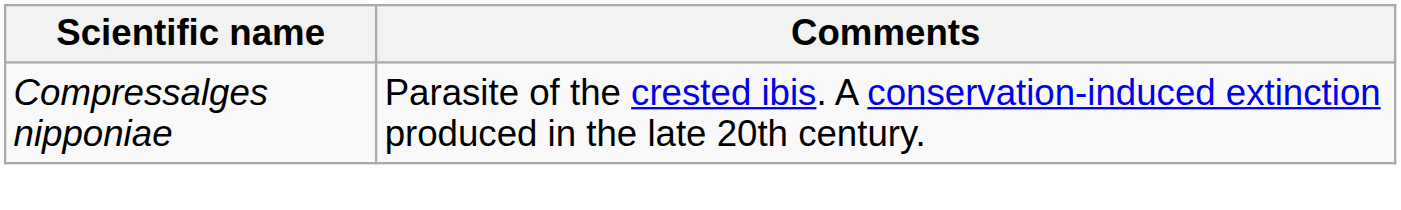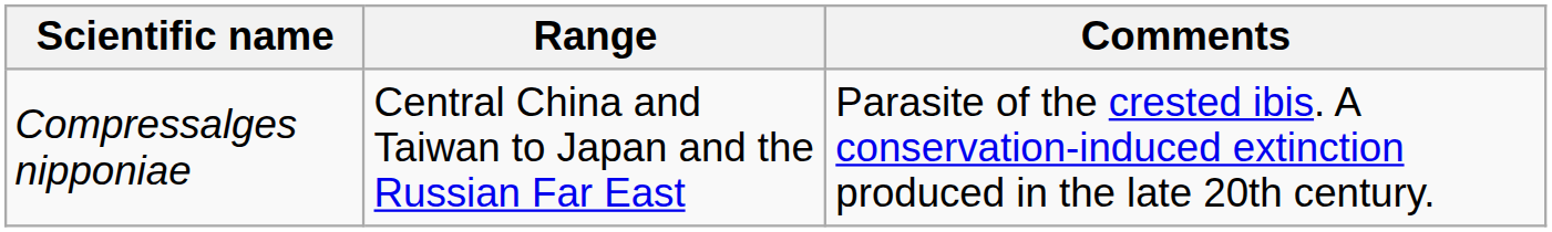+ column: Range | Central China and Taiwan to Japan and the Russian Far East
